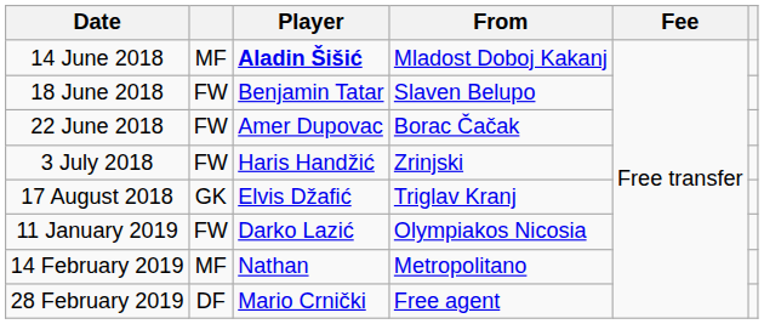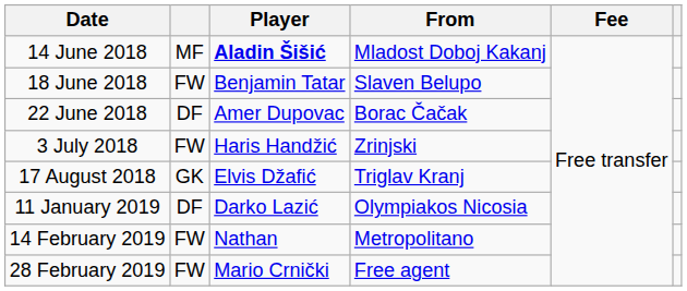22 June 2018 | column 2: FW -> DF
11 January 2019 | column 2: FW -> DF
14 February 2019 | column 2: MF -> FW
28 February 2019 | column 2: DF -> FW
